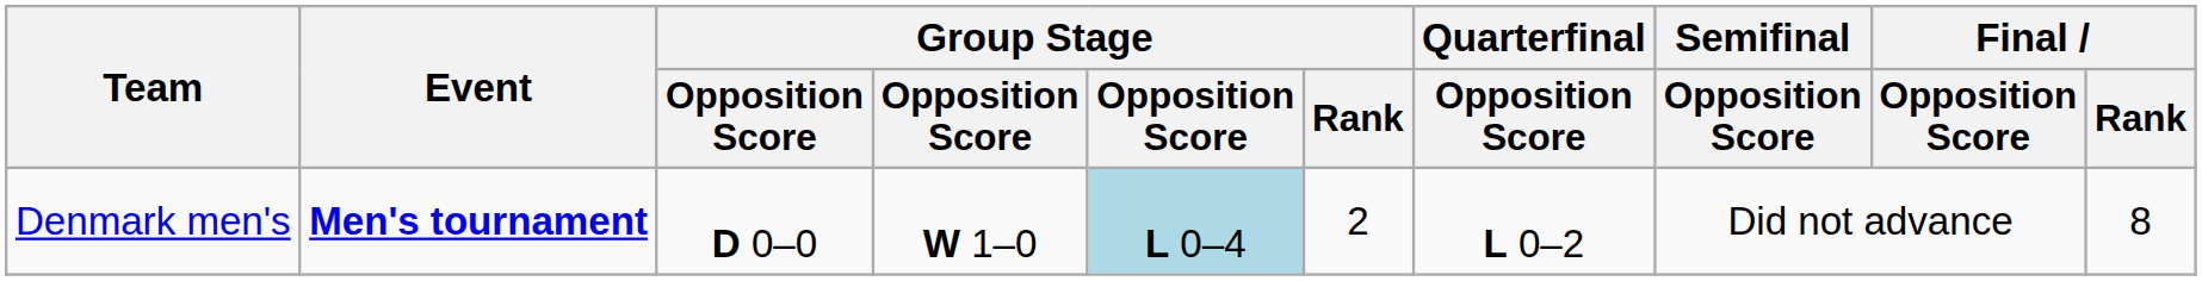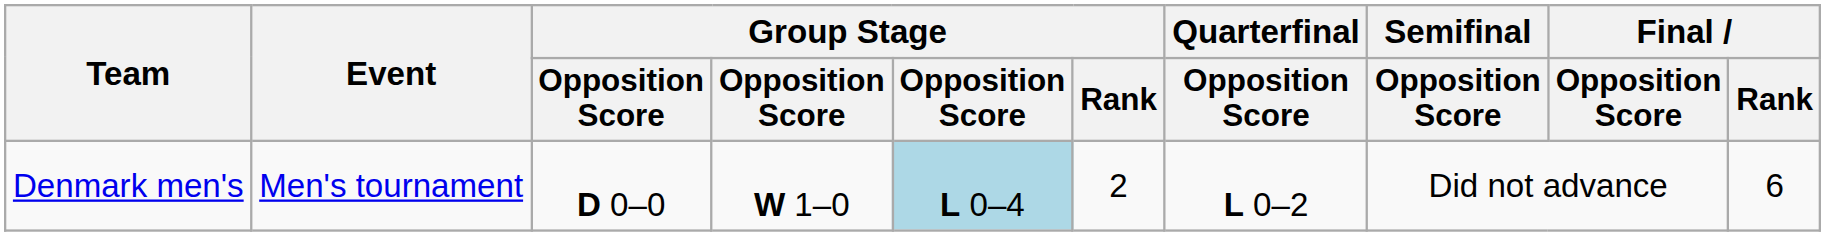Denmark men's | Event: bold -> normal
Denmark men's | Final / Rank: 8 -> 6
